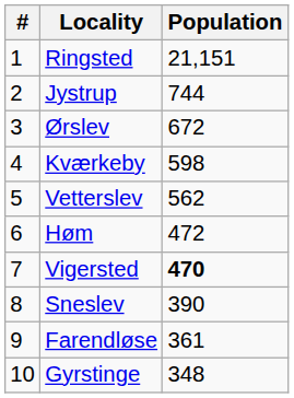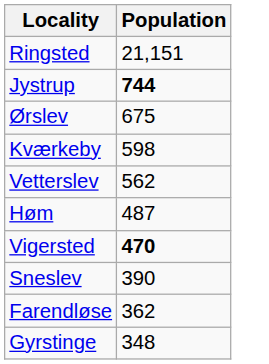- column: # | 1 | 2 | 3 | 4 | 5 | 6 | 7 | 8 | 9 | 10
Jystrup | Population: normal -> bold
Ørslev | Population: 672 -> 675
Høm | Population: 472 -> 487
Farendløse | Population: 361 -> 362
